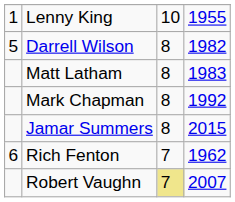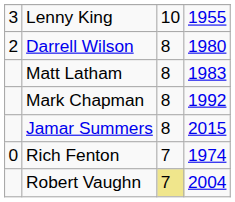Lenny King | column 1: 1 -> 3
Darrell Wilson | column 1: 5 -> 2
Darrell Wilson | column 4: 1982 -> 1980
Rich Fenton | column 1: 6 -> 0
Rich Fenton | column 4: 1962 -> 1974
Robert Vaughn | column 4: 2007 -> 2004
